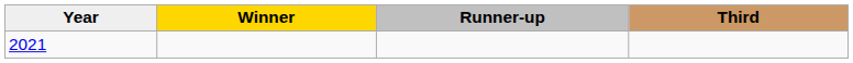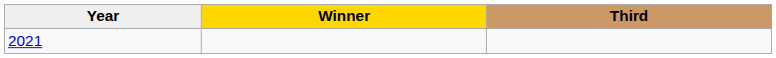- column: Runner-up
